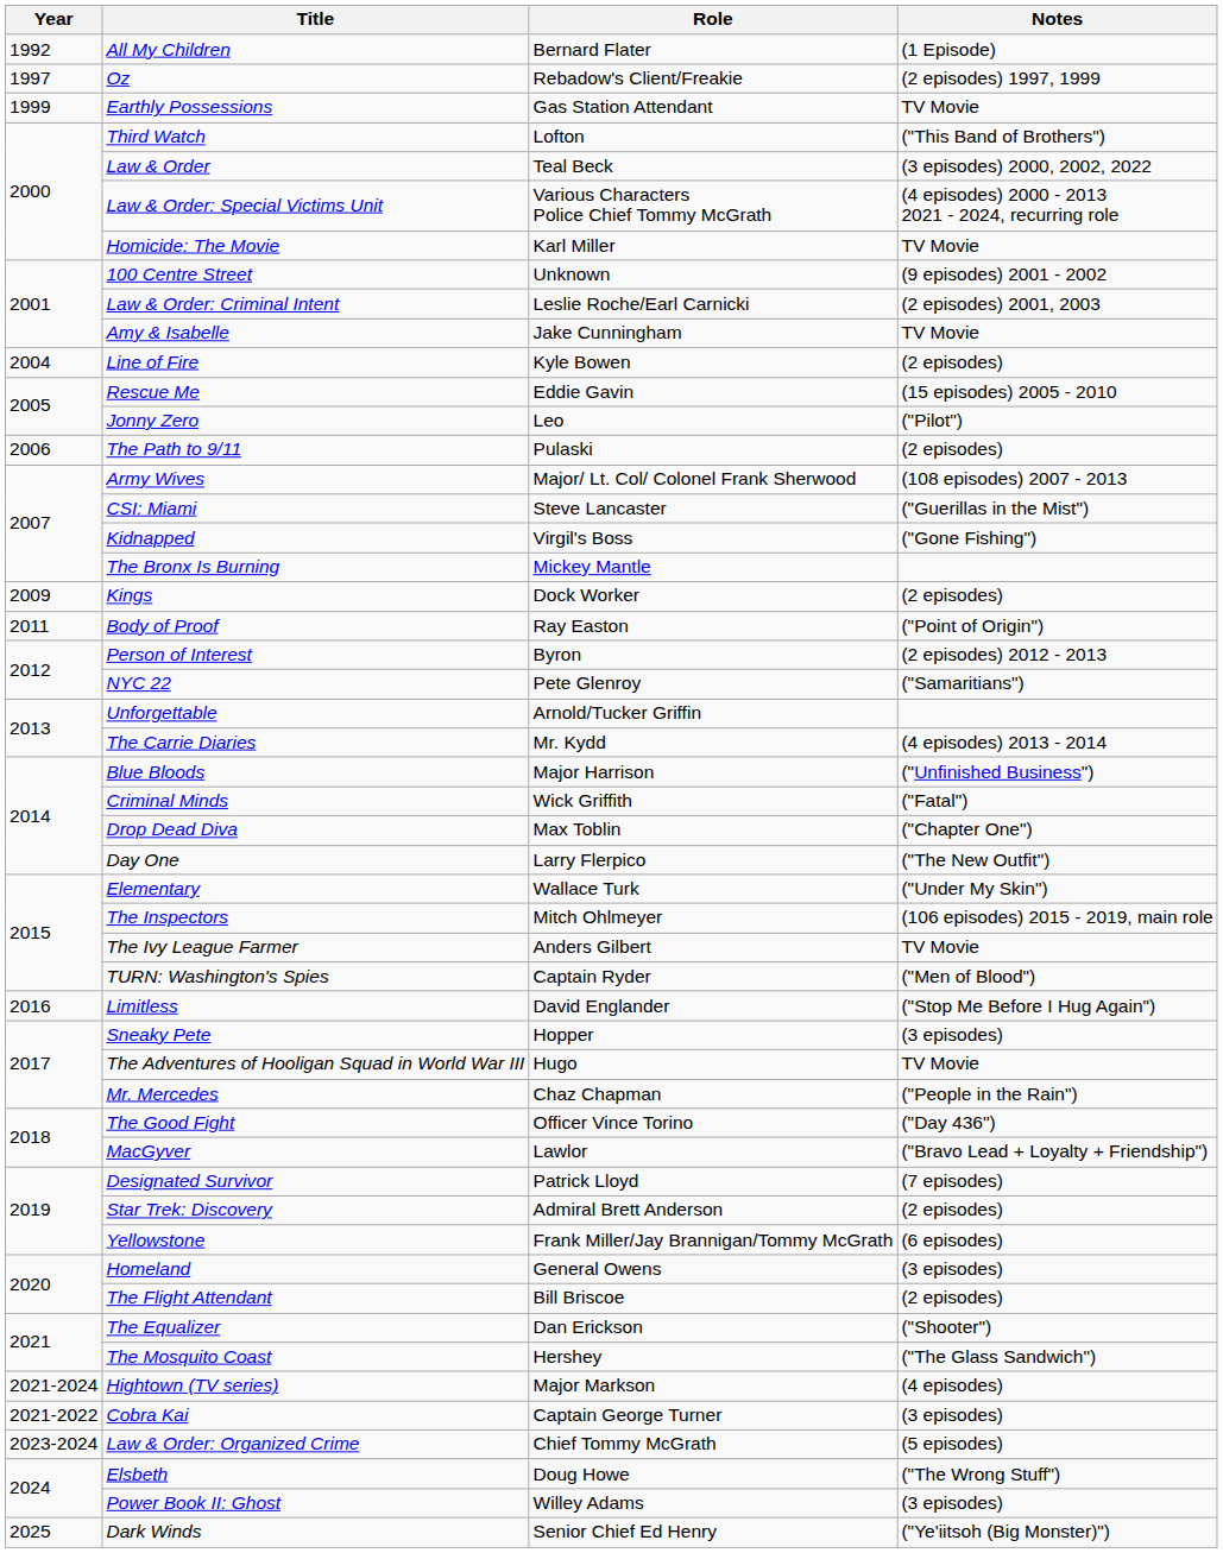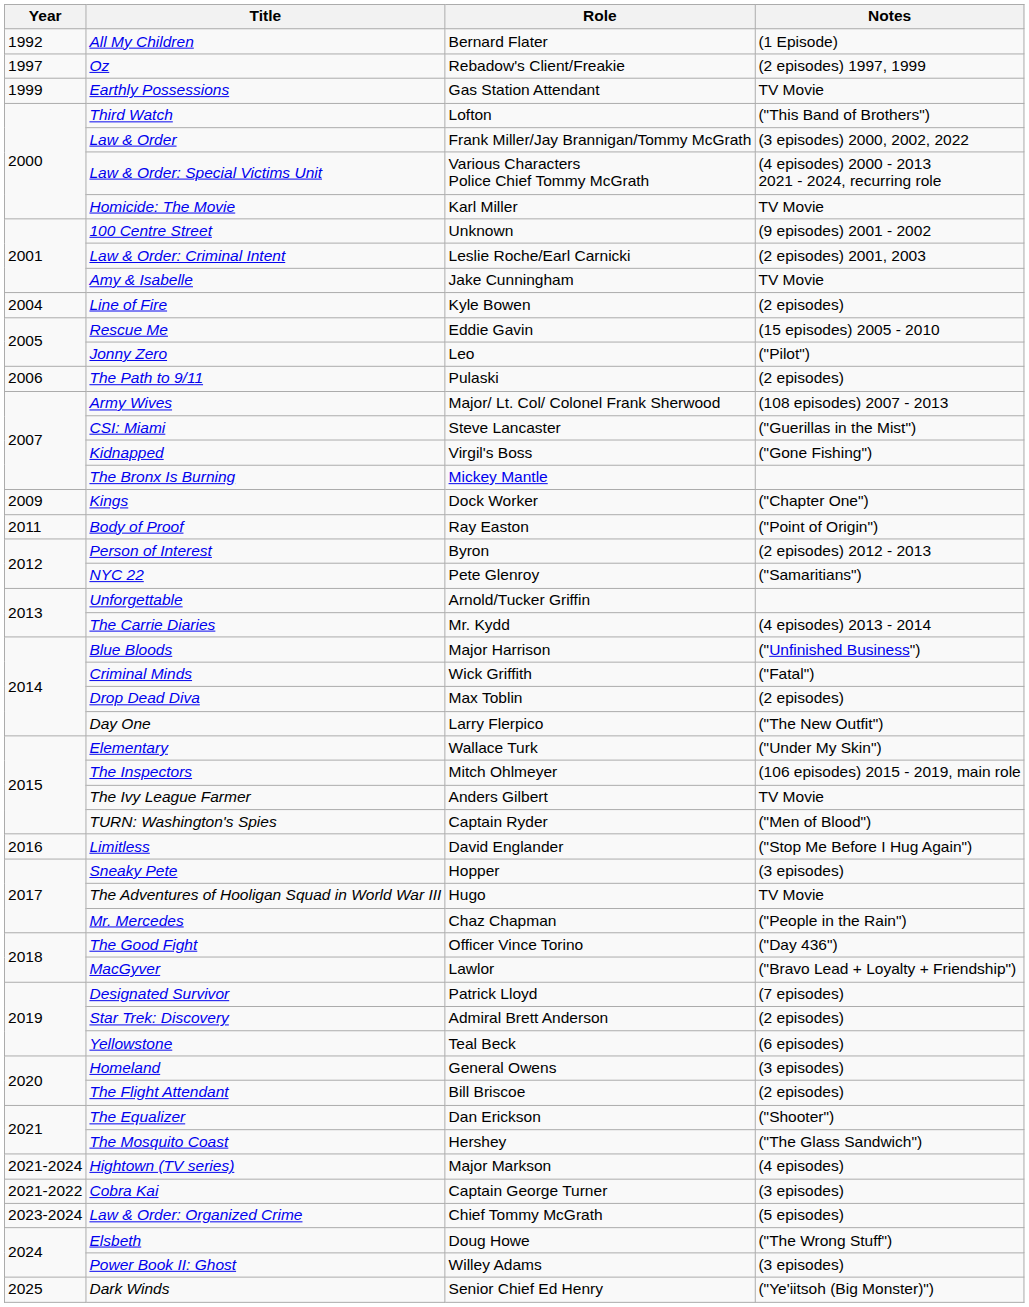Law & Order | Role: Teal Beck -> Frank Miller/Jay Brannigan/Tommy McGrath
Kings | Notes: (2 episodes) -> ("Chapter One")
Drop Dead Diva | Notes: ("Chapter One") -> (2 episodes)
Yellowstone | Role: Frank Miller/Jay Brannigan/Tommy McGrath -> Teal Beck
